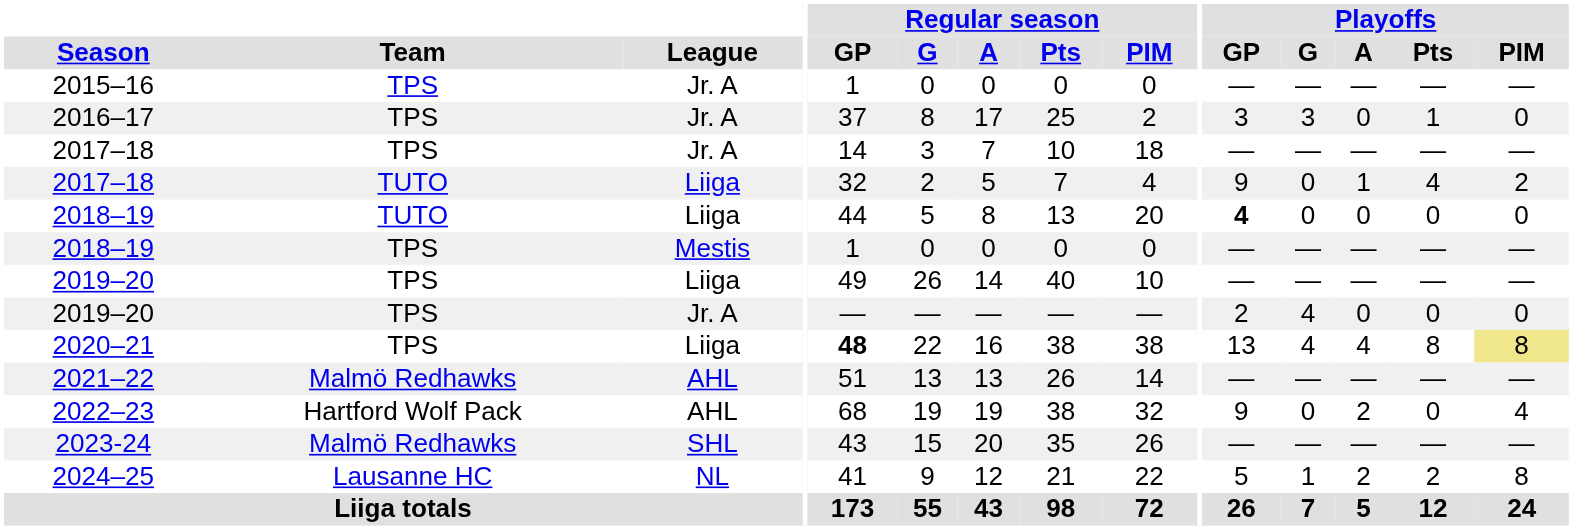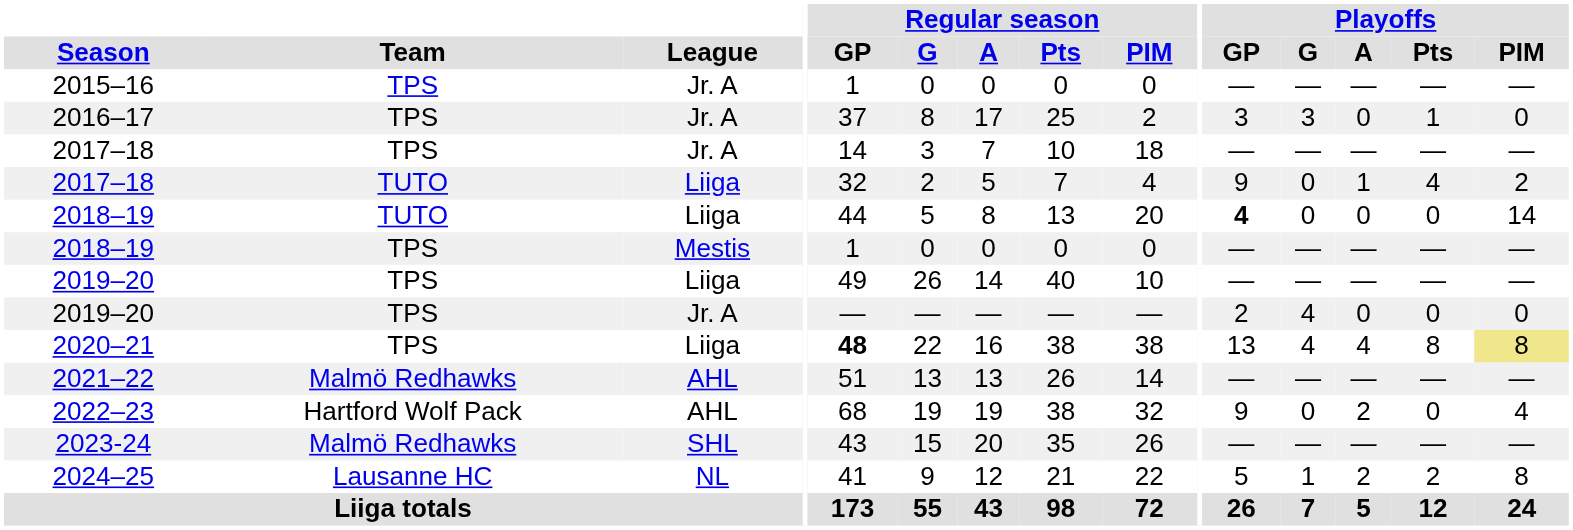2018–19 / Liiga | Playoffs / PIM: 0 -> 14
